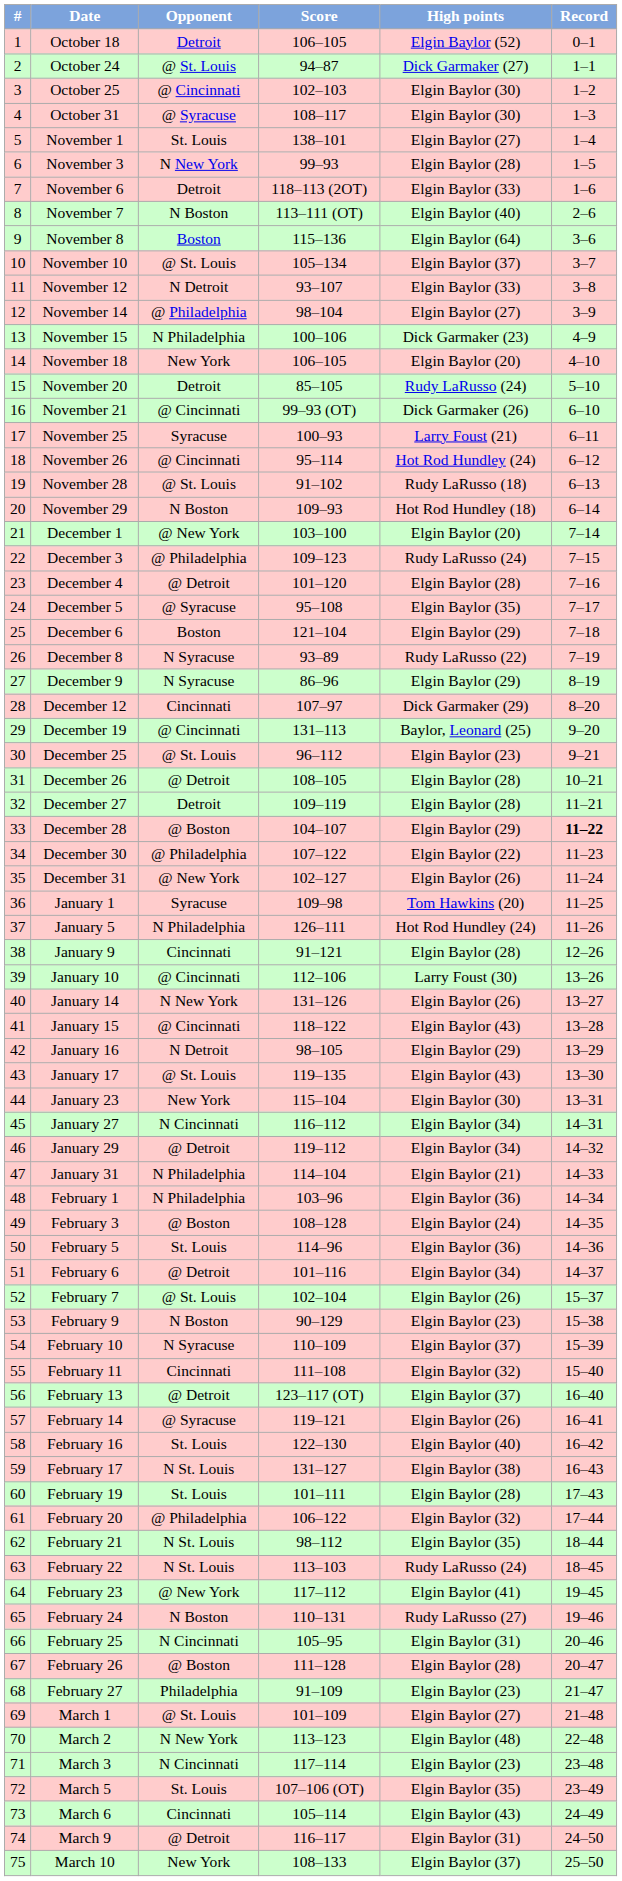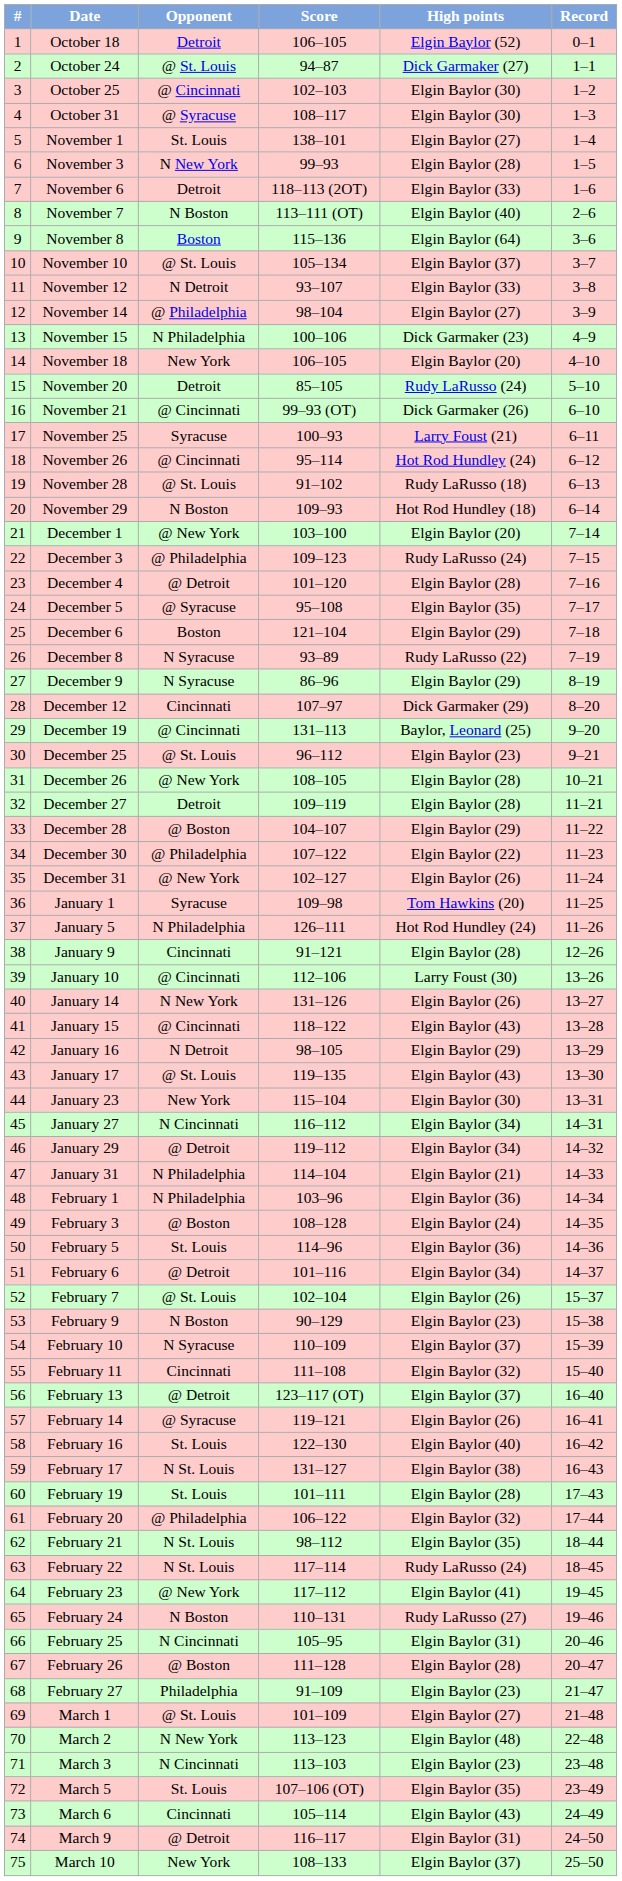December 26 | Opponent: @ Detroit -> @ New York
December 28 | Record: bold -> normal
February 22 | Score: 113–103 -> 117–114
March 3 | Score: 117–114 -> 113–103
